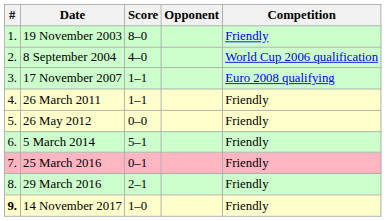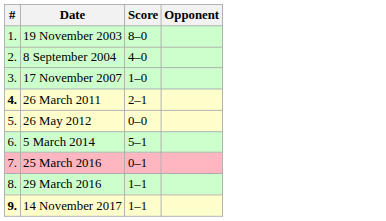- column: Competition | Friendly | World Cup 2006 qualification | Euro 2008 qualifying | Friendly | Friendly | Friendly | Friendly | Friendly | Friendly
17 November 2007 | Score: 1–1 -> 1–0
26 March 2011 | #: normal -> bold
26 March 2011 | Score: 1–1 -> 2–1
29 March 2016 | Score: 2–1 -> 1–1
14 November 2017 | Score: 1–0 -> 1–1
